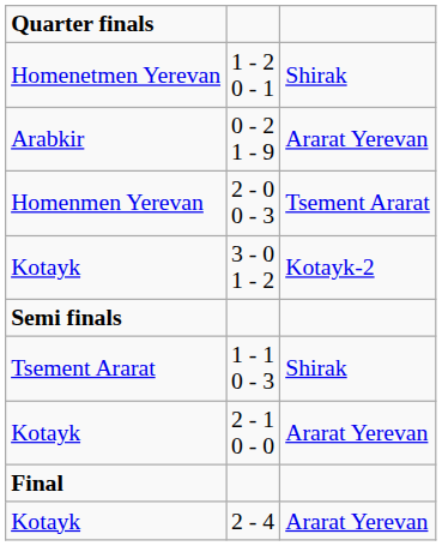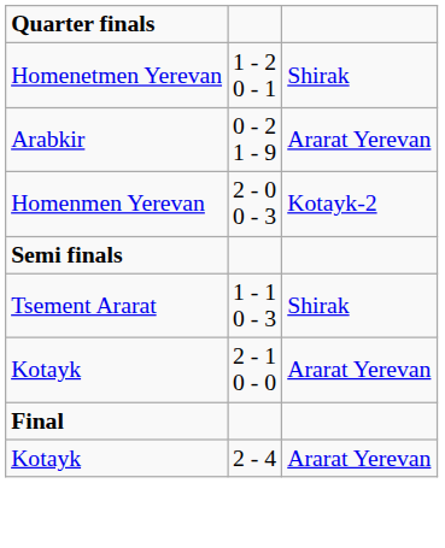2 - 0 0 - 3 | column 3: Tsement Ararat -> Kotayk-2
- row: Kotayk | 3 - 0 1 - 2 | Kotayk-2
